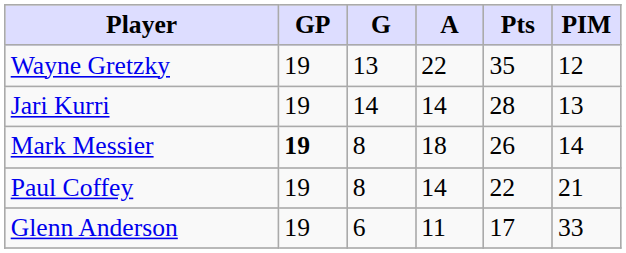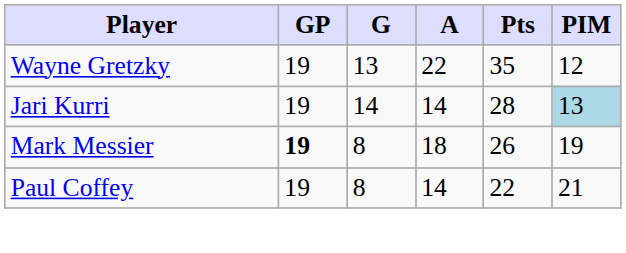Jari Kurri | PIM: no background -> lightblue background
Mark Messier | PIM: 14 -> 19
- row: Glenn Anderson | 19 | 6 | 11 | 17 | 33
